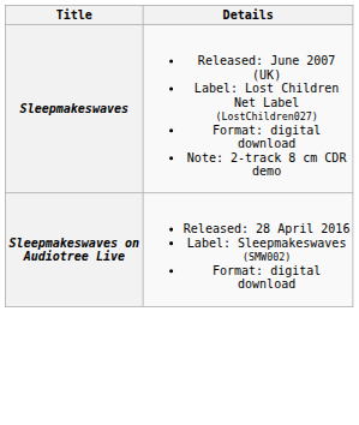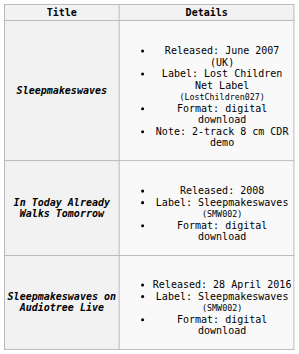+ row: In Today Already Walks Tomorrow | Released: 2008 Label: Sleepmakeswaves (SMW002) Format: digital download
